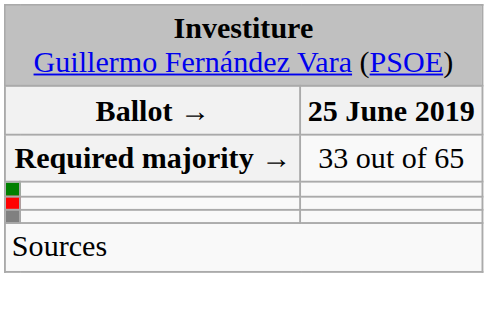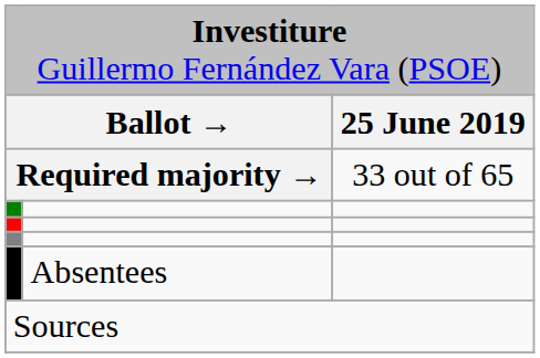+ row: Absentees
